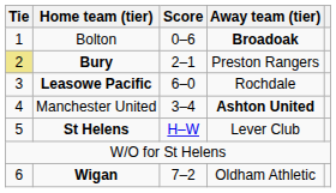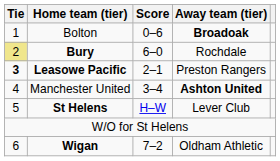Bury | Score: 2–1 -> 6–0
Bury | Away team (tier): Preston Rangers -> Rochdale
Leasowe Pacific | Tie: normal -> bold
Leasowe Pacific | Score: 6–0 -> 2–1
Leasowe Pacific | Away team (tier): Rochdale -> Preston Rangers
